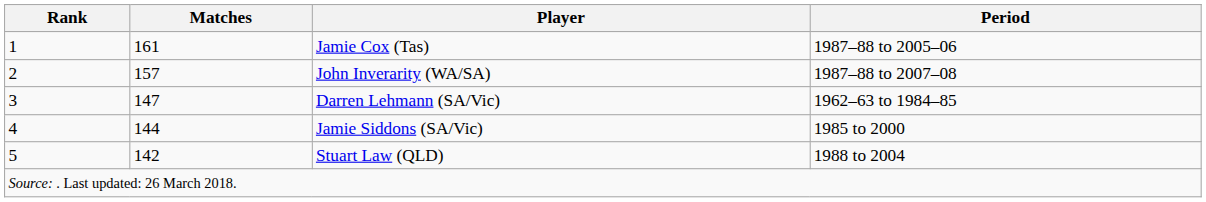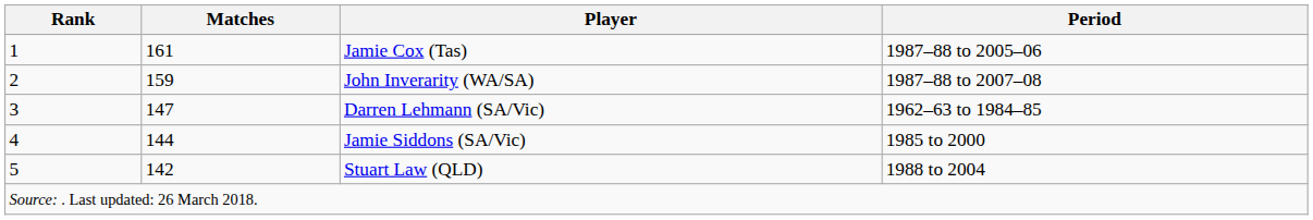John Inverarity (WA/SA) | Matches: 157 -> 159
